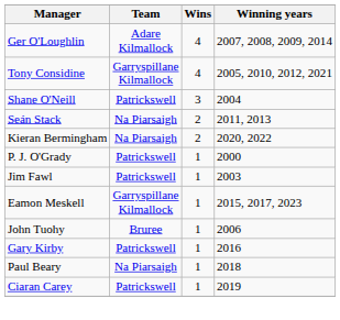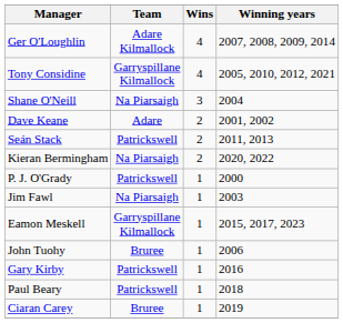Shane O'Neill | Team: Patrickswell -> Na Piarsaigh
+ row: Dave Keane | Adare | 2 | 2001, 2002
Seán Stack | Team: Na Piarsaigh -> Patrickswell
Jim Fawl | Team: Patrickswell -> Na Piarsaigh
Paul Beary | Team: Na Piarsaigh -> Patrickswell
Ciaran Carey | Team: Patrickswell -> Bruree
